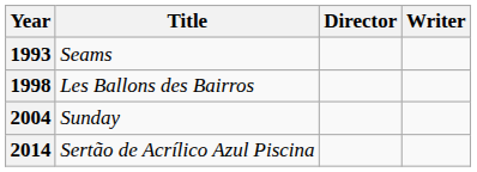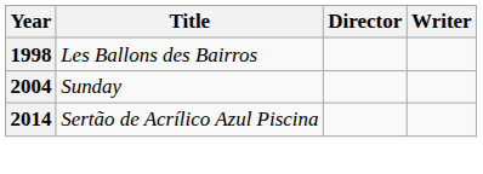- row: 1993 | Seams
